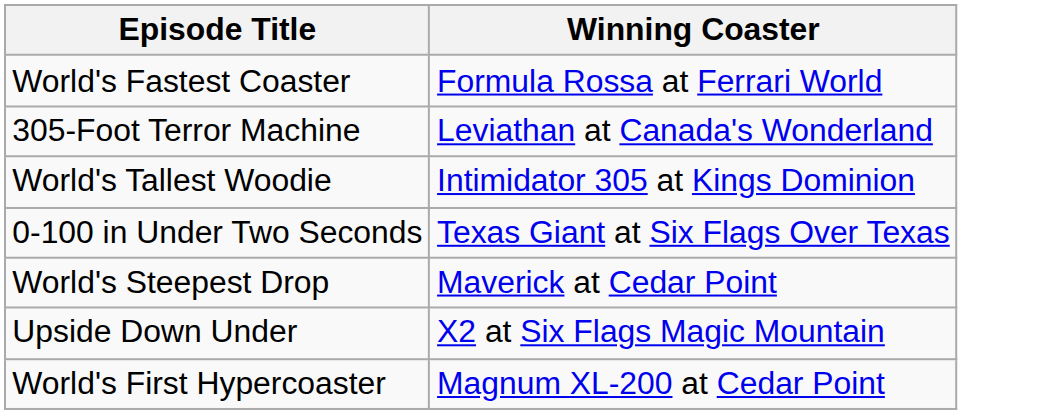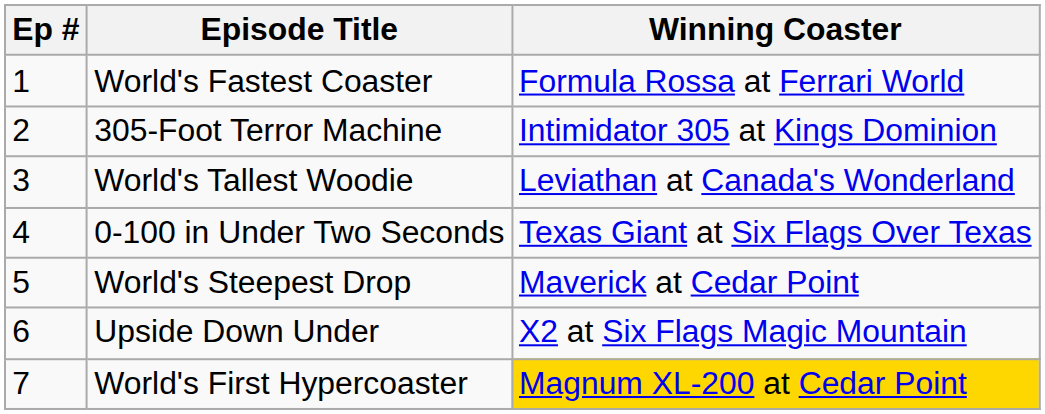+ column: Ep # | 1 | 2 | 3 | 4 | 5 | 6 | 7
305-Foot Terror Machine | Winning Coaster: Leviathan at Canada's Wonderland -> Intimidator 305 at Kings Dominion
World's Tallest Woodie | Winning Coaster: Intimidator 305 at Kings Dominion -> Leviathan at Canada's Wonderland
World's First Hypercoaster | Winning Coaster: no background -> gold background
